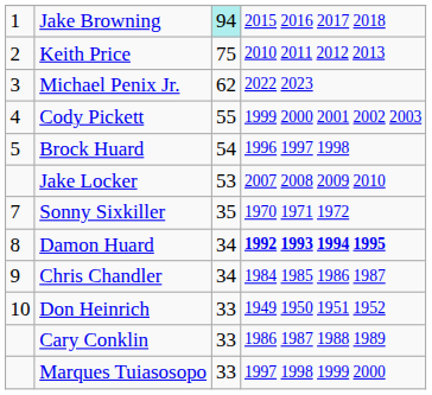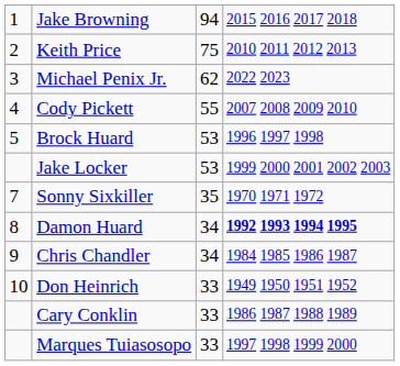Jake Browning | column 3: paleturquoise background -> no background
Cody Pickett | column 4: 1999 2000 2001 2002 2003 -> 2007 2008 2009 2010
Brock Huard | column 3: 54 -> 53
Jake Locker | column 4: 2007 2008 2009 2010 -> 1999 2000 2001 2002 2003
